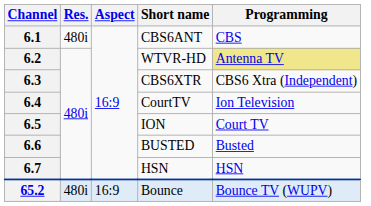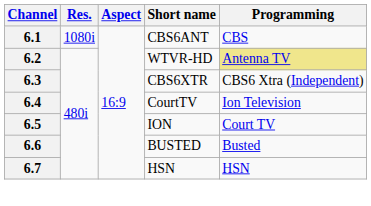6.1 | Res.: 480i -> 1080i
- row: 65.2 | 480i | 16:9 | Bounce | Bounce TV (WUPV)
